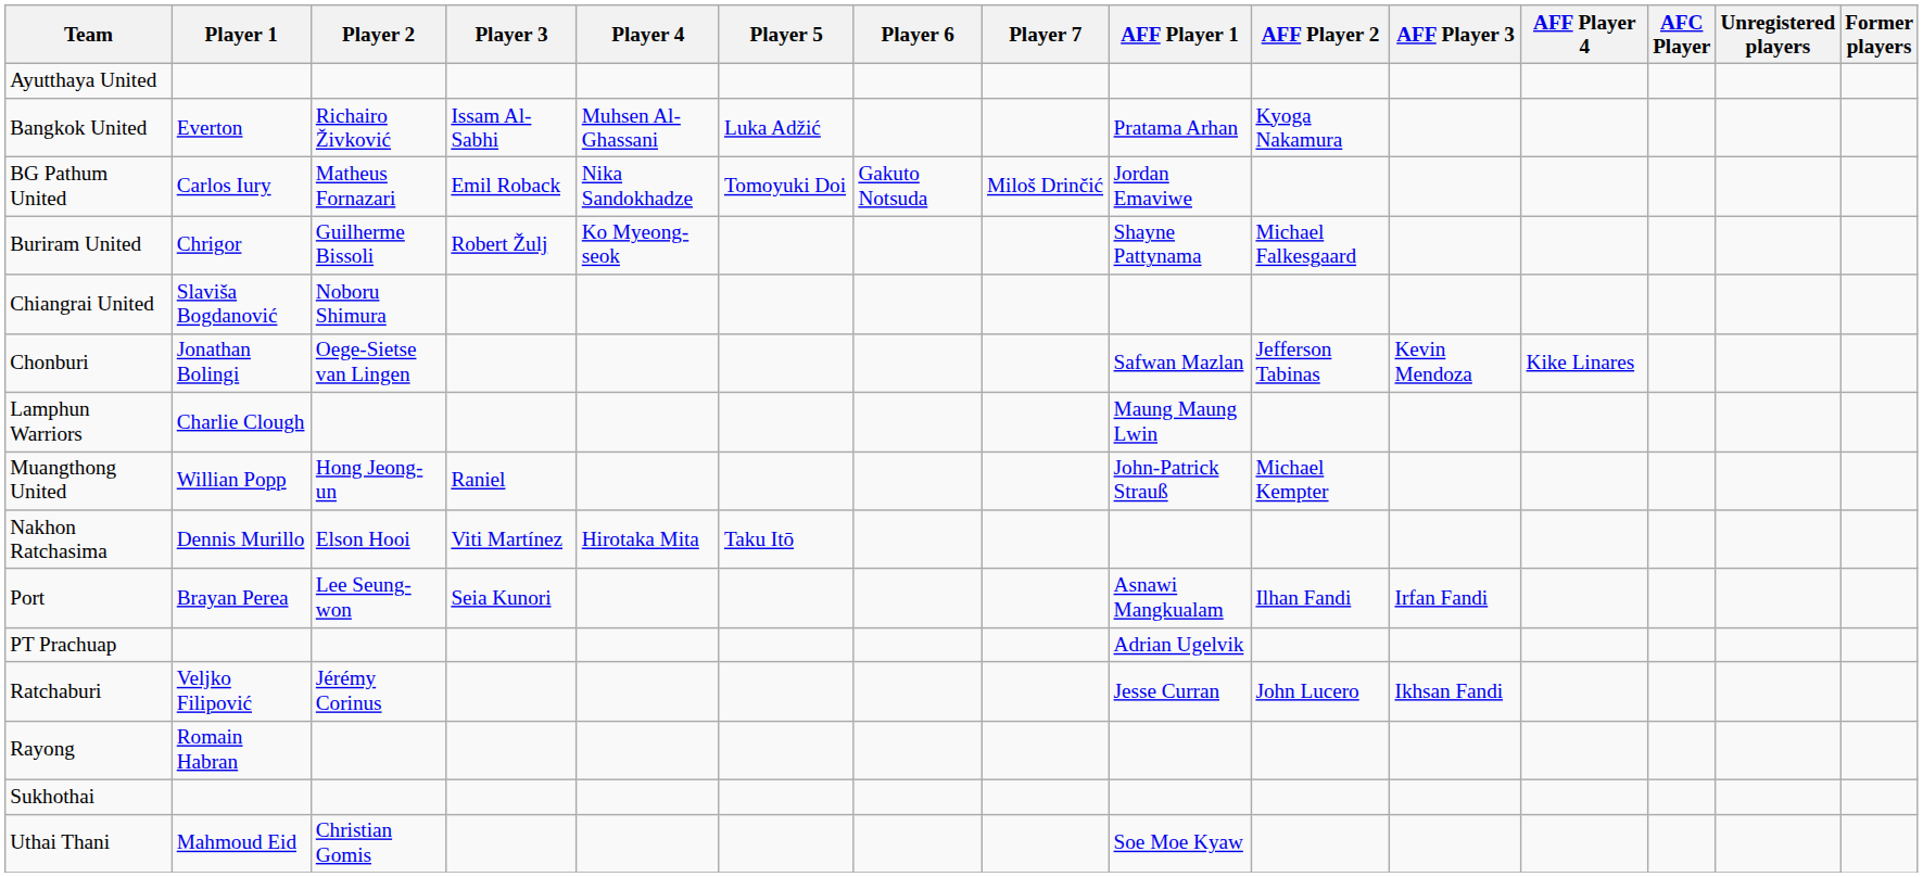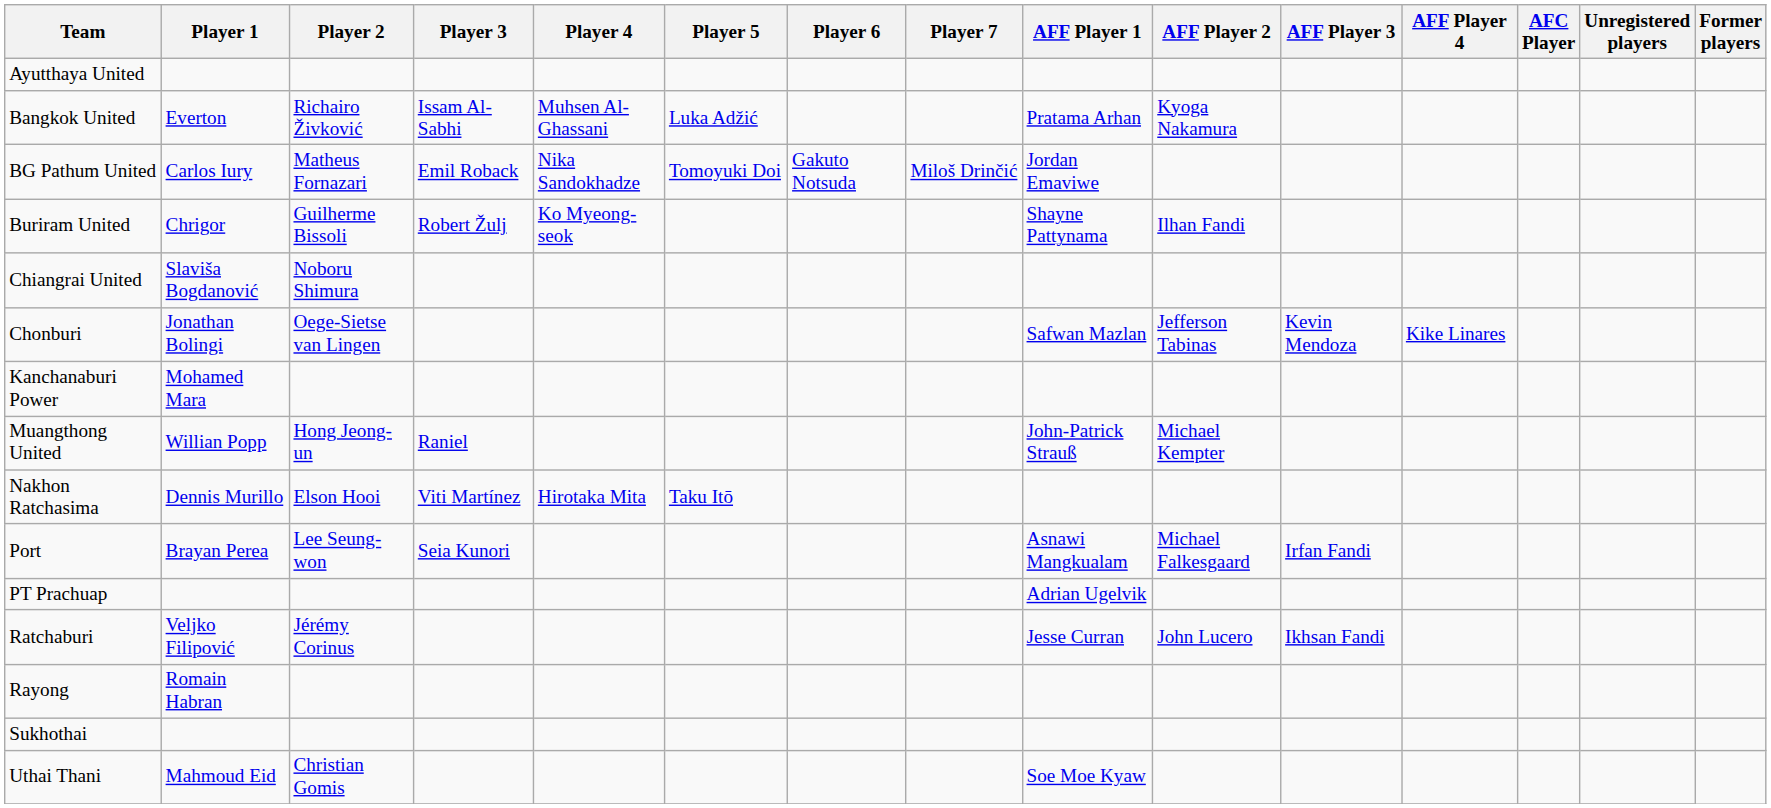Buriram United | AFF Player 2: Michael Falkesgaard -> Ilhan Fandi
+ row: Kanchanaburi Power | Mohamed Mara
- row: Lamphun Warriors | Charlie Clough | Maung Maung Lwin
Port | AFF Player 2: Ilhan Fandi -> Michael Falkesgaard
